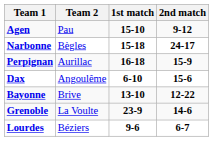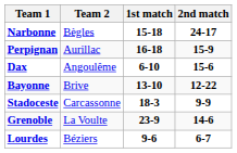- row: Agen | Pau | 15-10 | 9-12
+ row: Stadoceste | Carcassonne | 18-3 | 9-9
